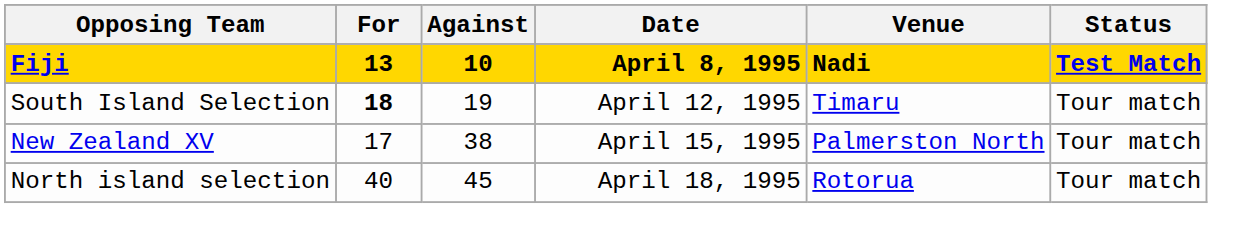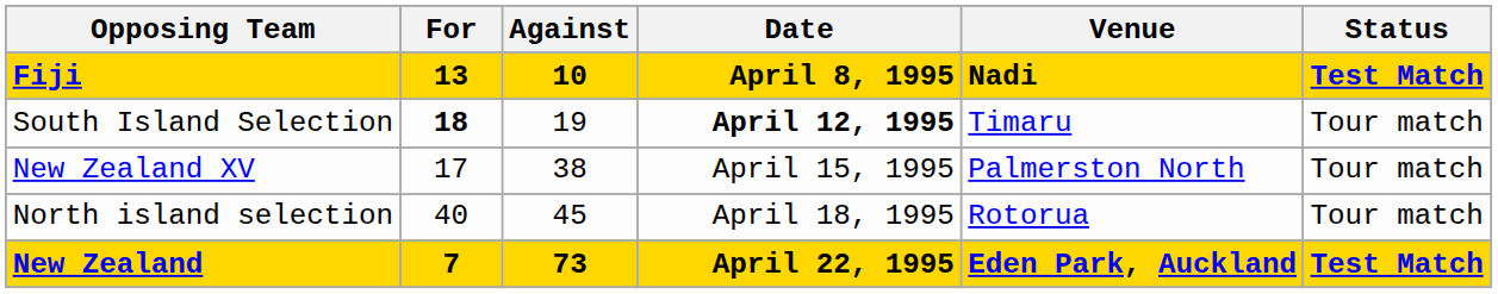South Island Selection | Date: normal -> bold
+ row: New Zealand | 7 | 73 | April 22, 1995 | Eden Park, Auckland | Test Match
